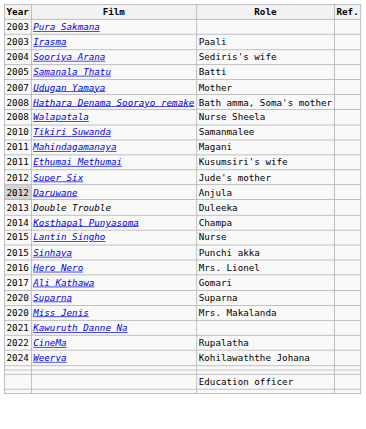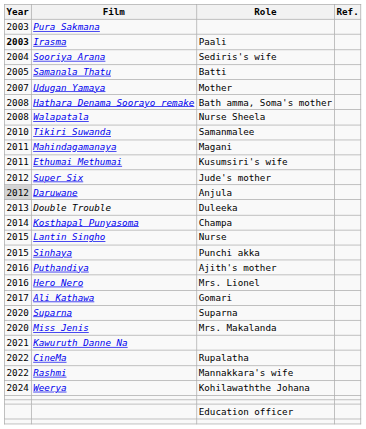Irasma | Year: normal -> bold
+ row: 2016 | Puthandiya | Ajith's mother
+ row: 2022 | Rashmi | Mannakkara's wife
